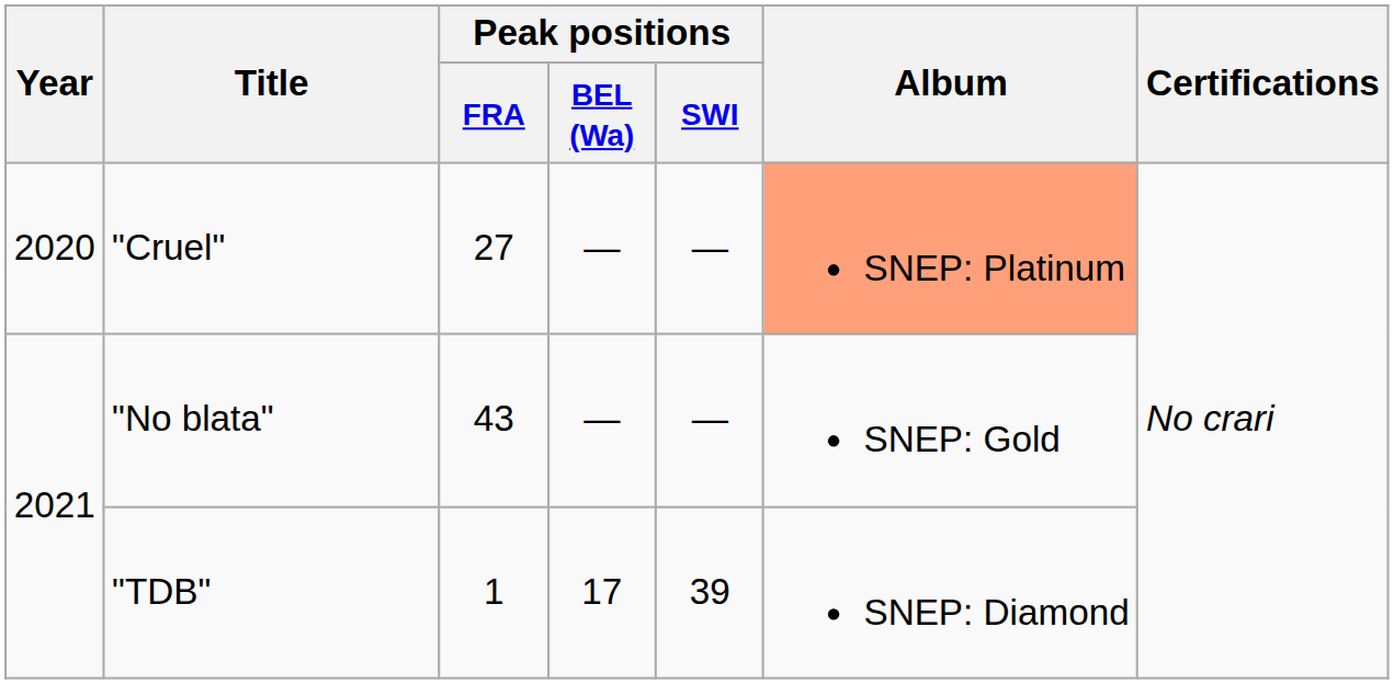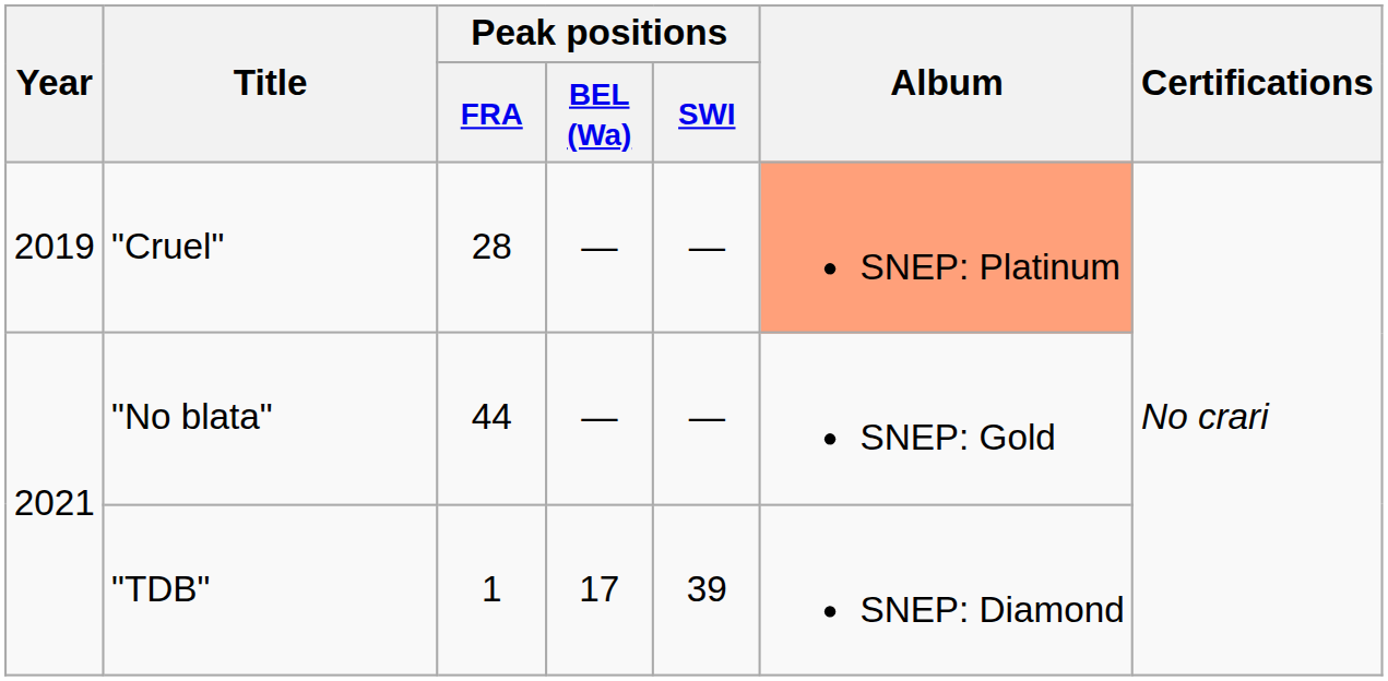"Cruel" | Year: 2020 -> 2019
"Cruel" | Peak positions / FRA: 27 -> 28
"No blata" | Peak positions / FRA: 43 -> 44
